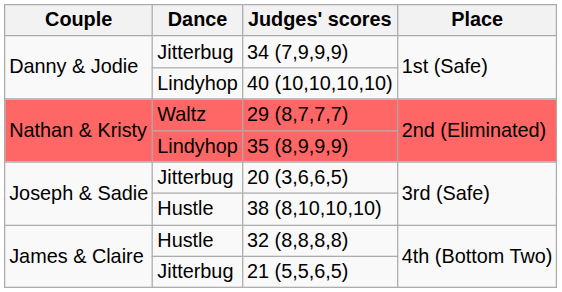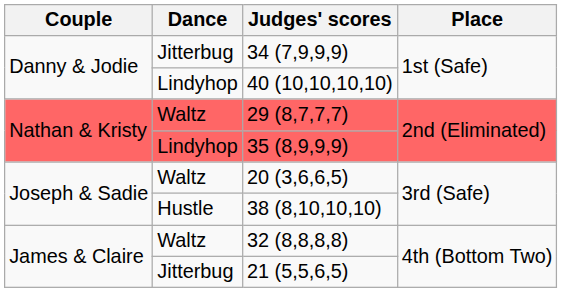20 (3,6,6,5) | Dance: Jitterbug -> Waltz
32 (8,8,8,8) | Dance: Hustle -> Waltz
